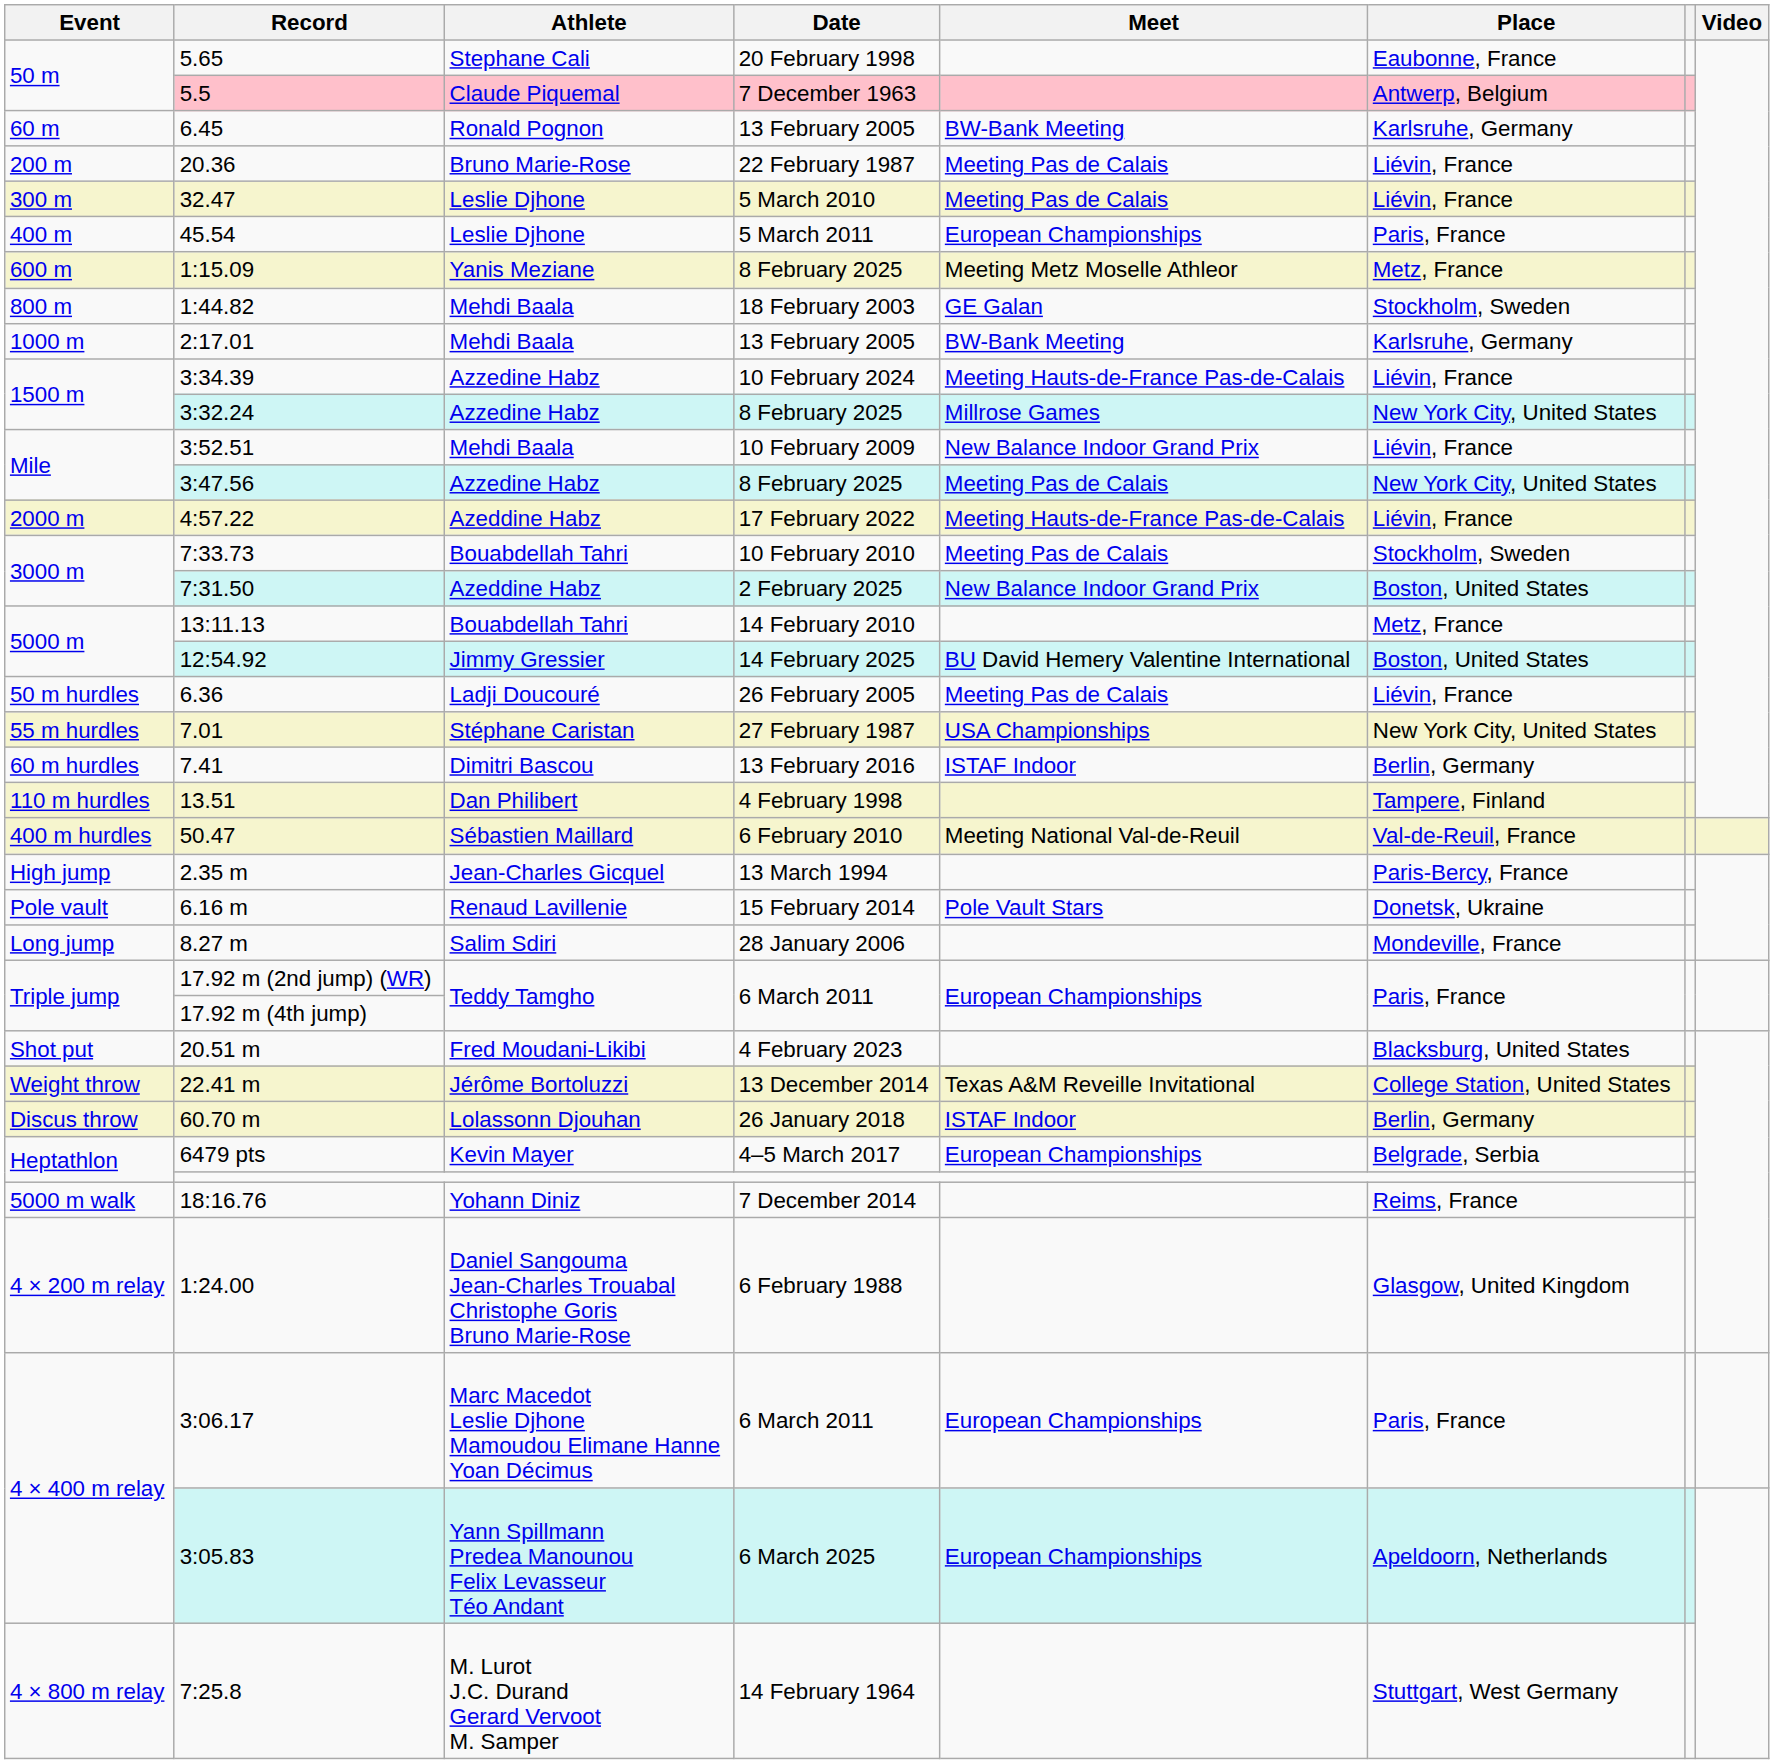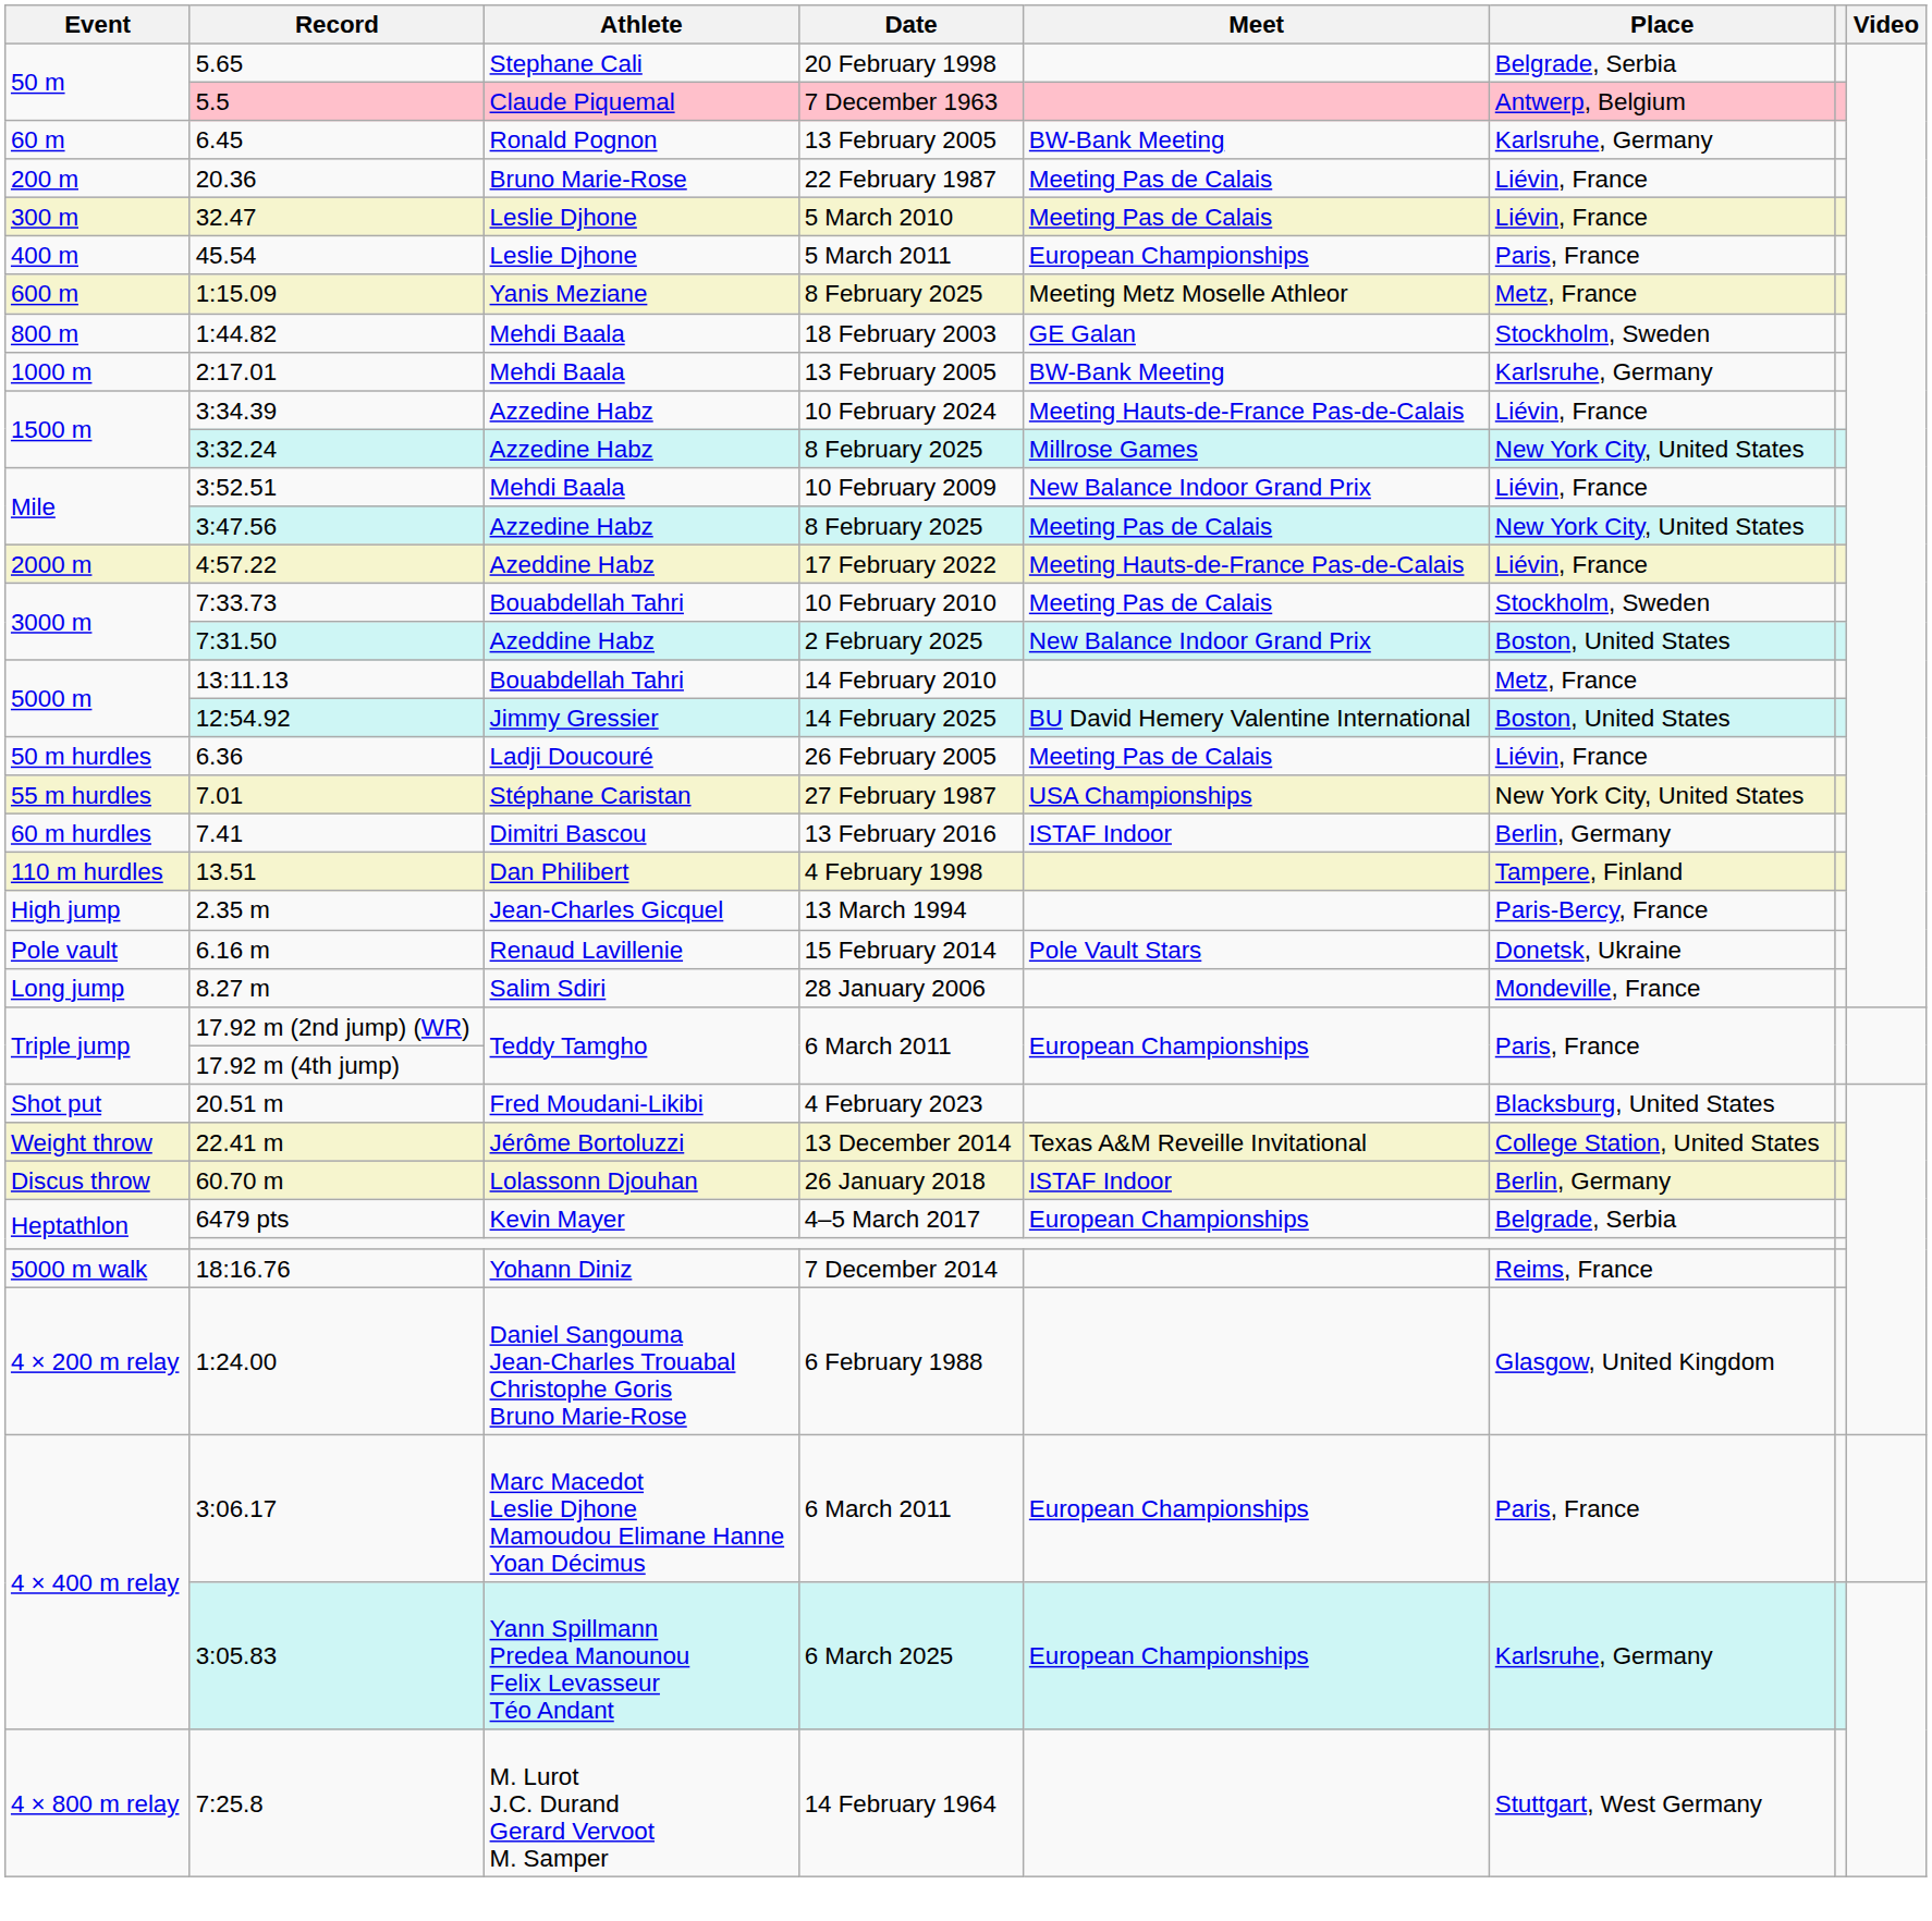5.65 | Place: Eaubonne, France -> Belgrade, Serbia
- row: 400 m hurdles | 50.47 | Sébastien Maillard | 6 February 2010 | Meeting National Val-de-Reuil | Val-de-Reuil, France
3:05.83 | Place: Apeldoorn, Netherlands -> Karlsruhe, Germany
